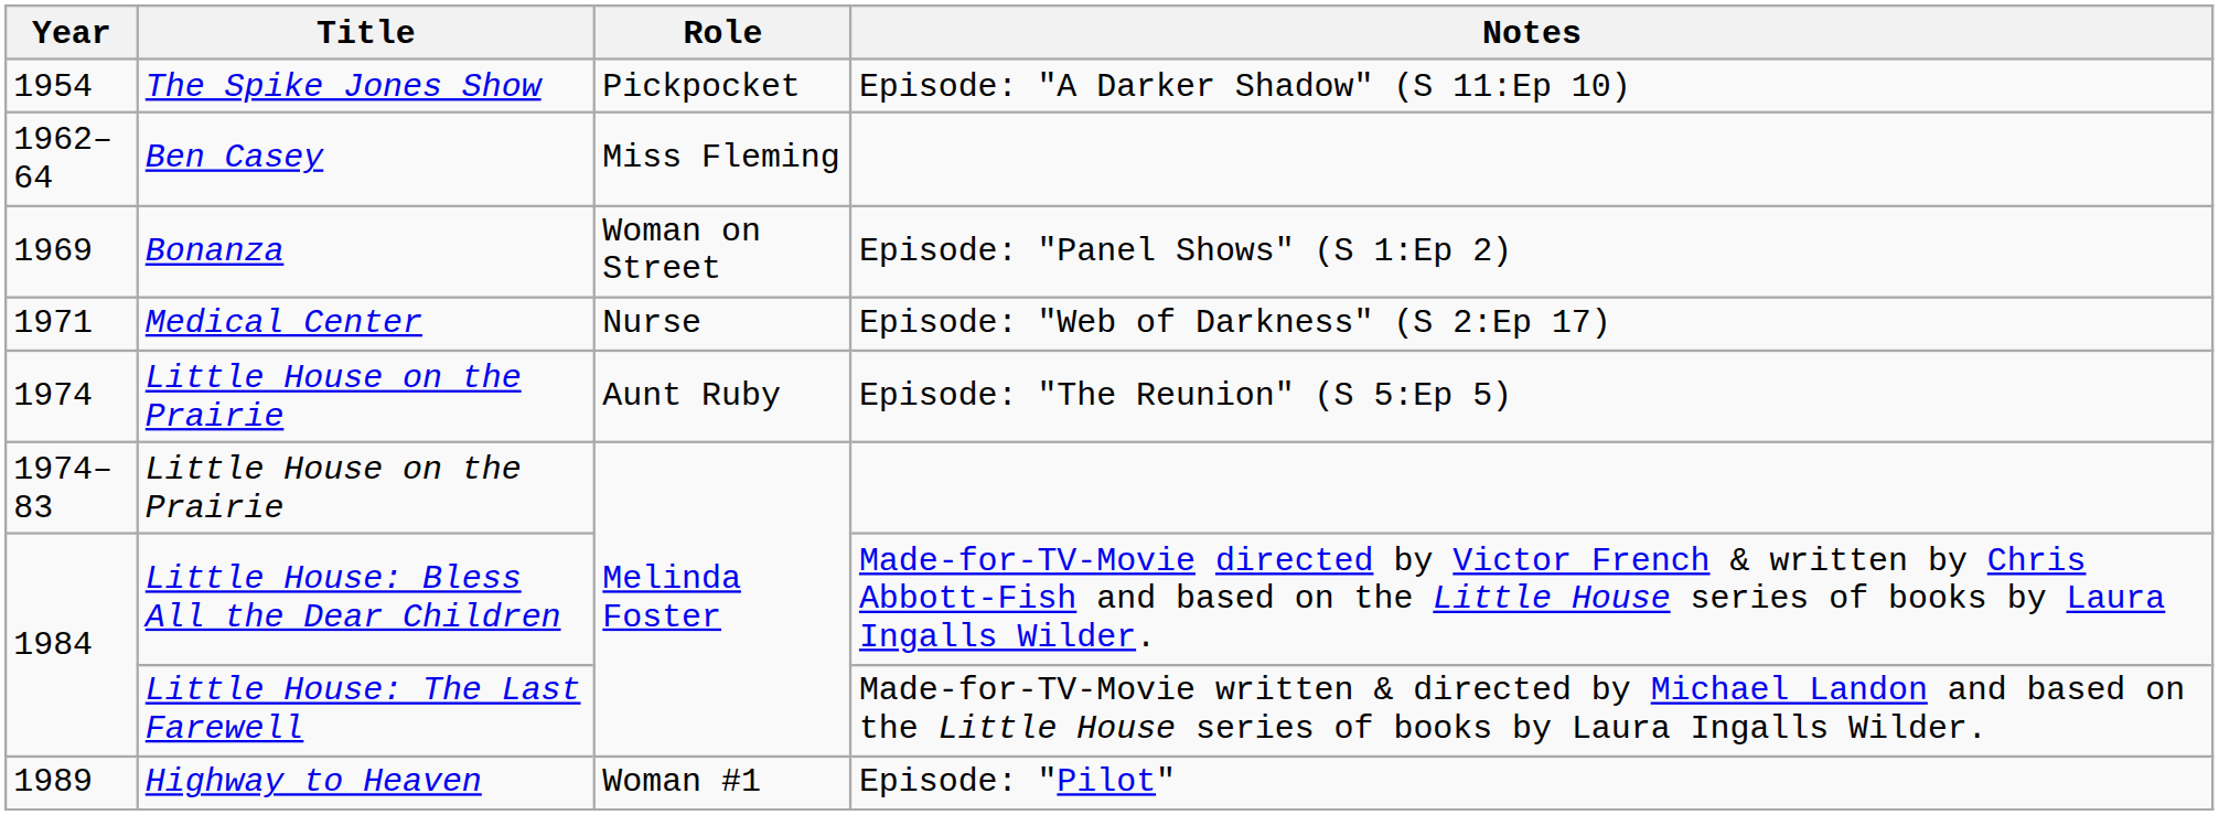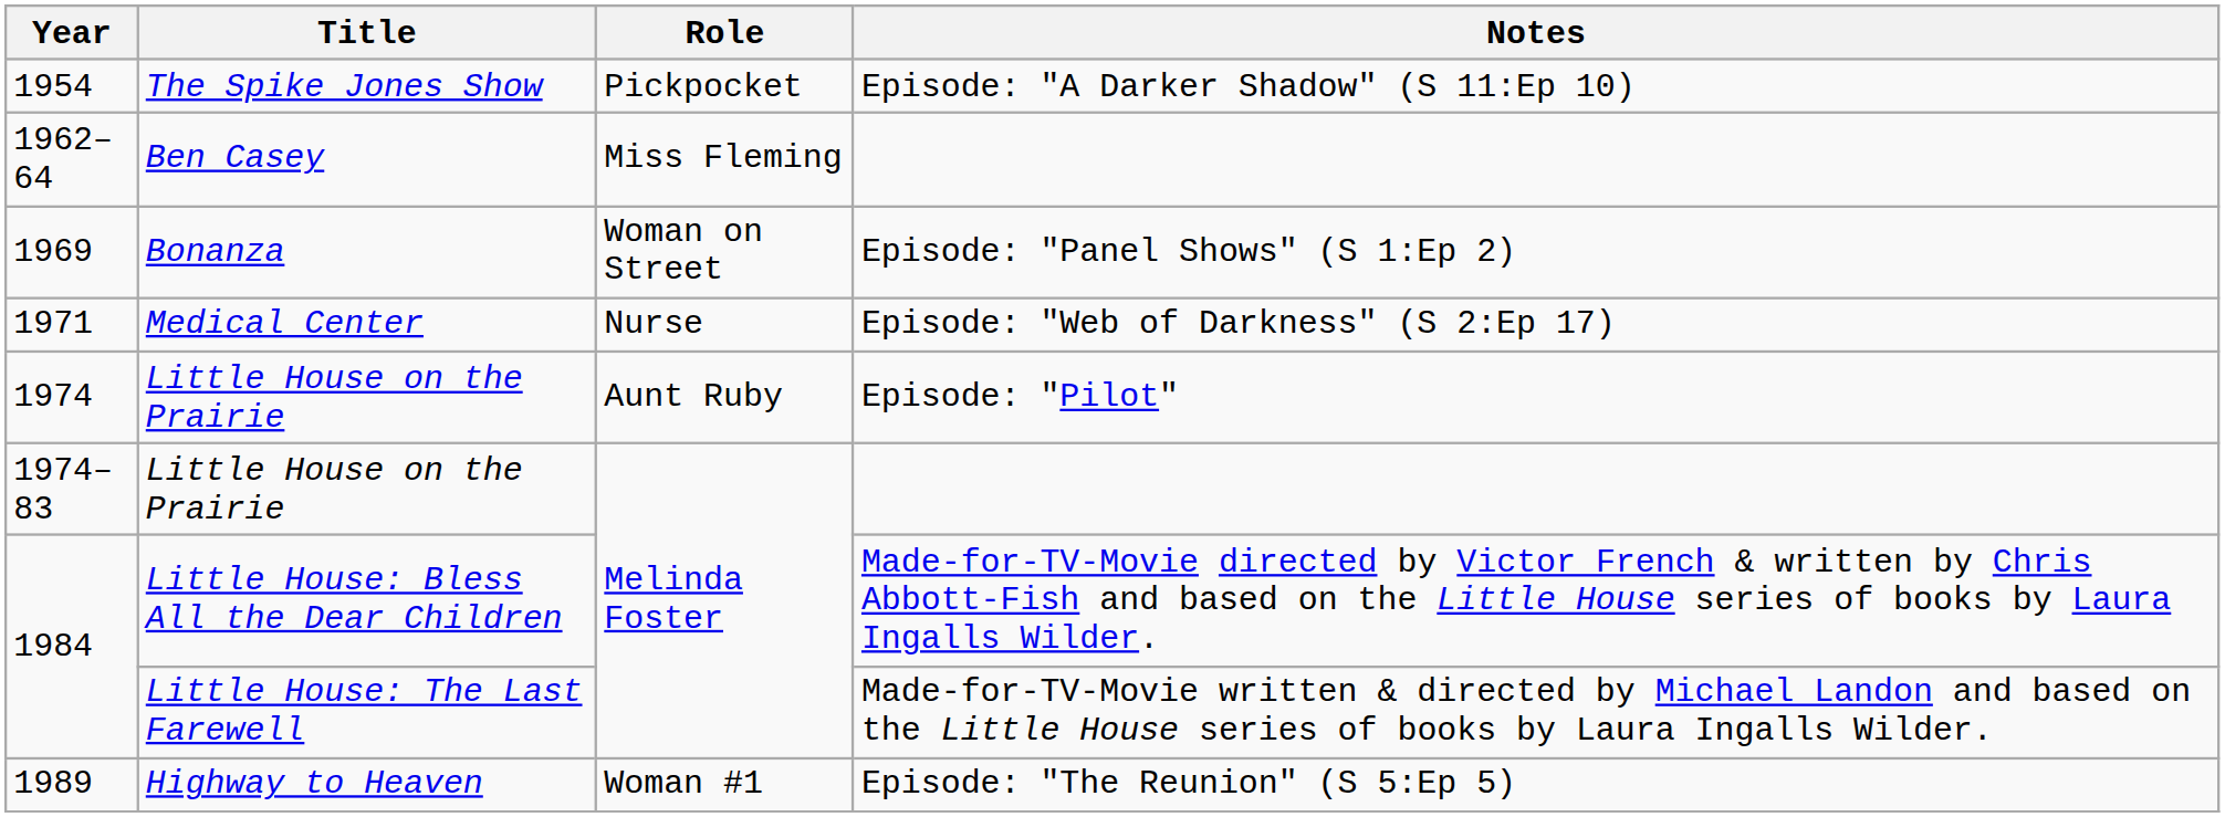1974 | Notes: Episode: "The Reunion" (S 5:Ep 5) -> Episode: "Pilot"
1989 | Notes: Episode: "Pilot" -> Episode: "The Reunion" (S 5:Ep 5)
